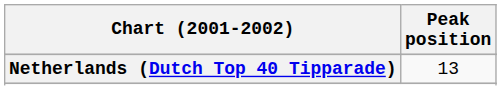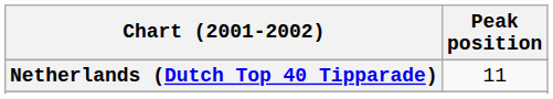Netherlands (Dutch Top 40 Tipparade) | Peak position: 13 -> 11
